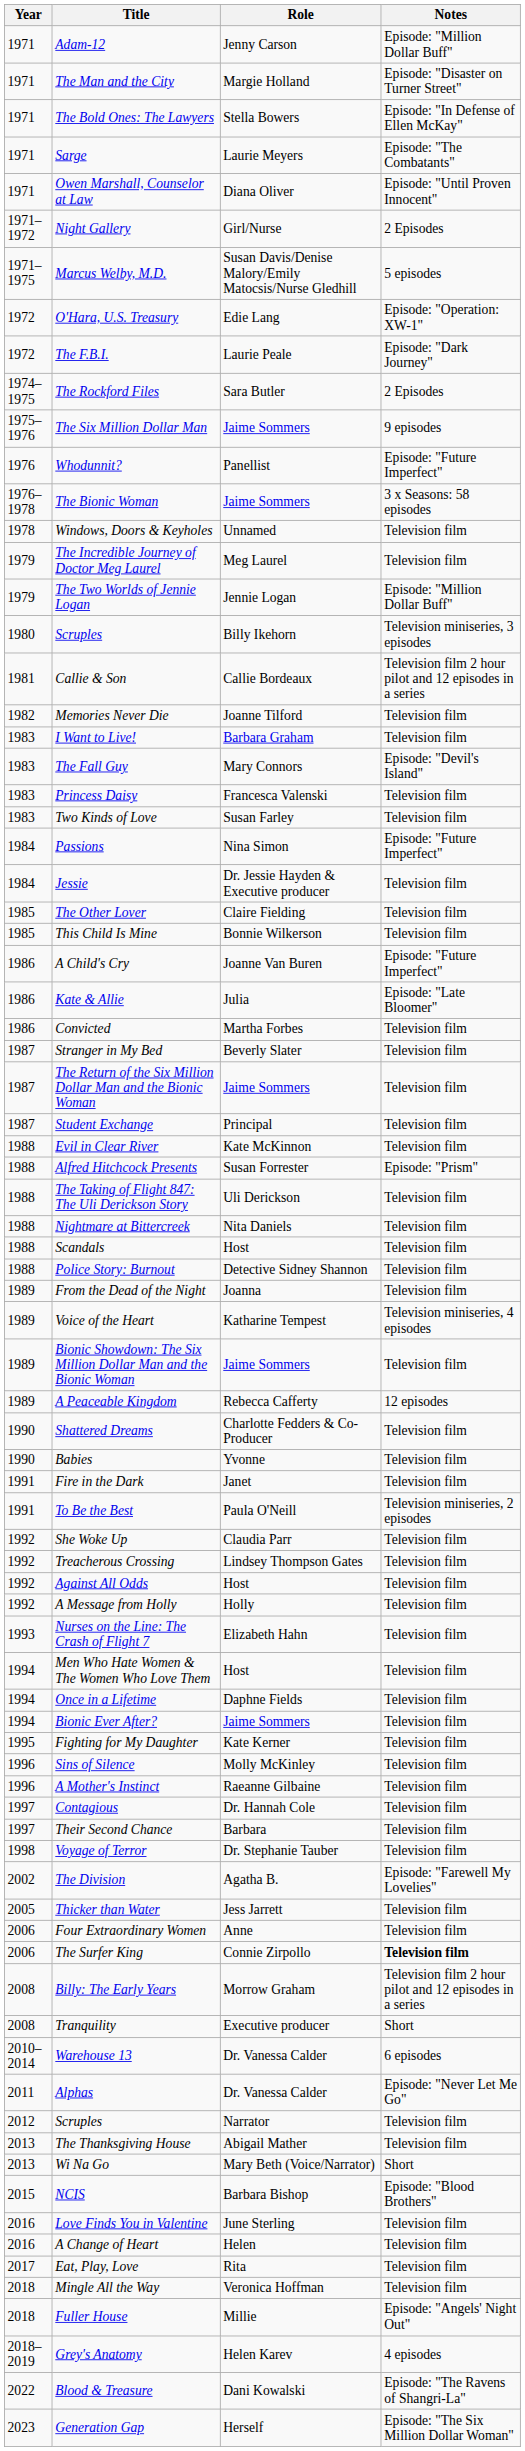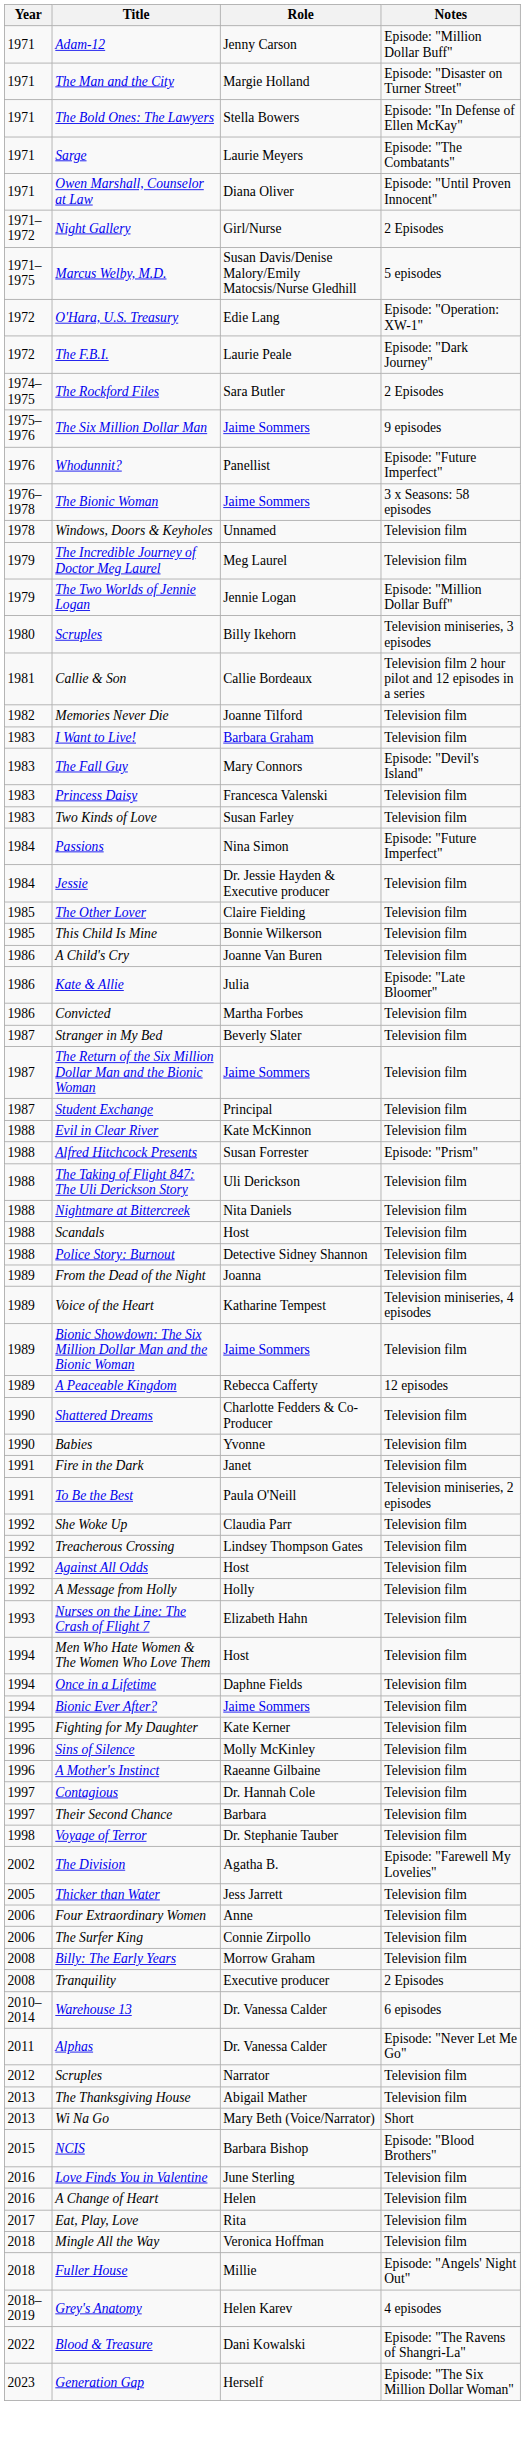A Child's Cry | Notes: Episode: "Future Imperfect" -> Television film
The Surfer King | Notes: bold -> normal
Billy: The Early Years | Notes: Television film 2 hour pilot and 12 episodes in a series -> Television film
Tranquility | Notes: Short -> 2 Episodes
